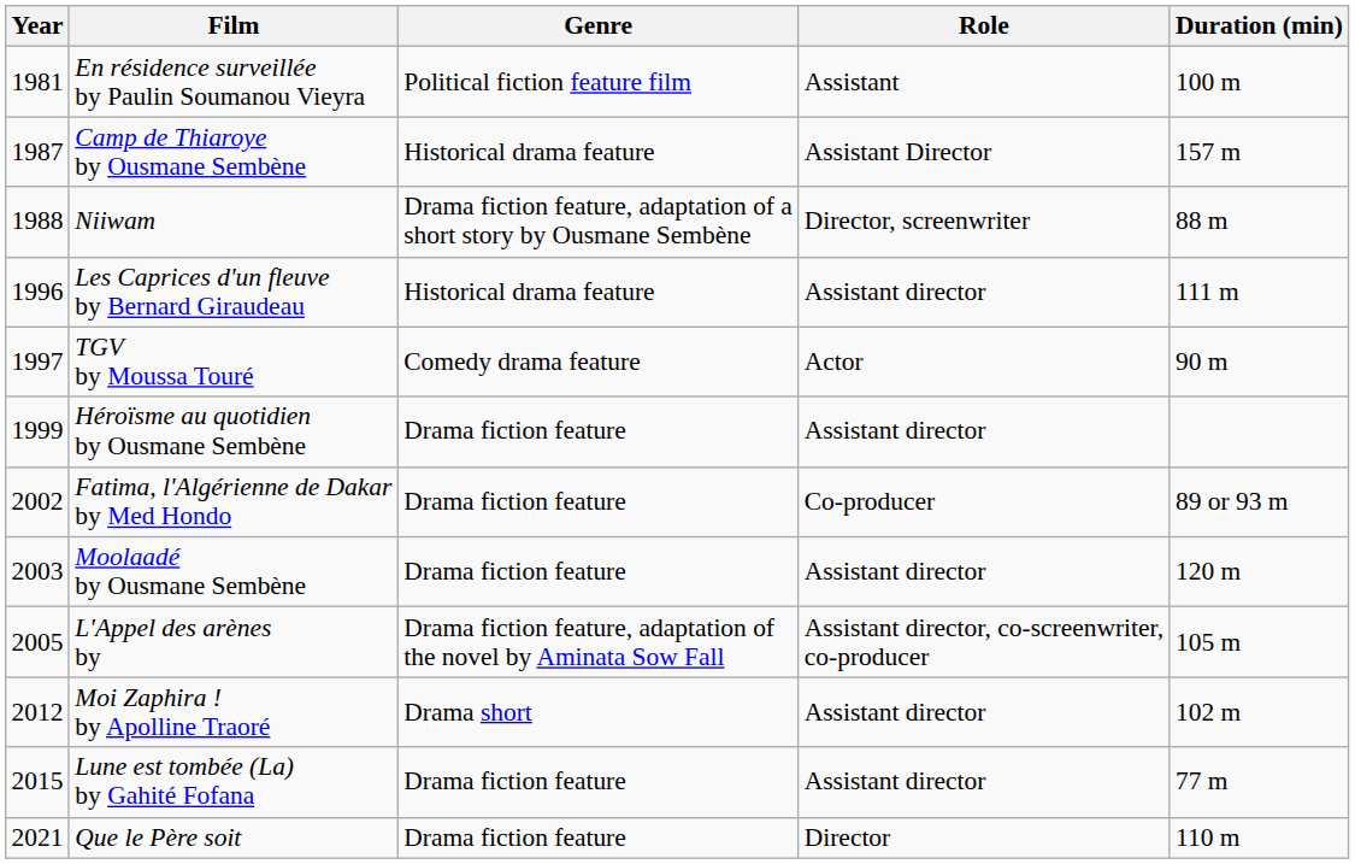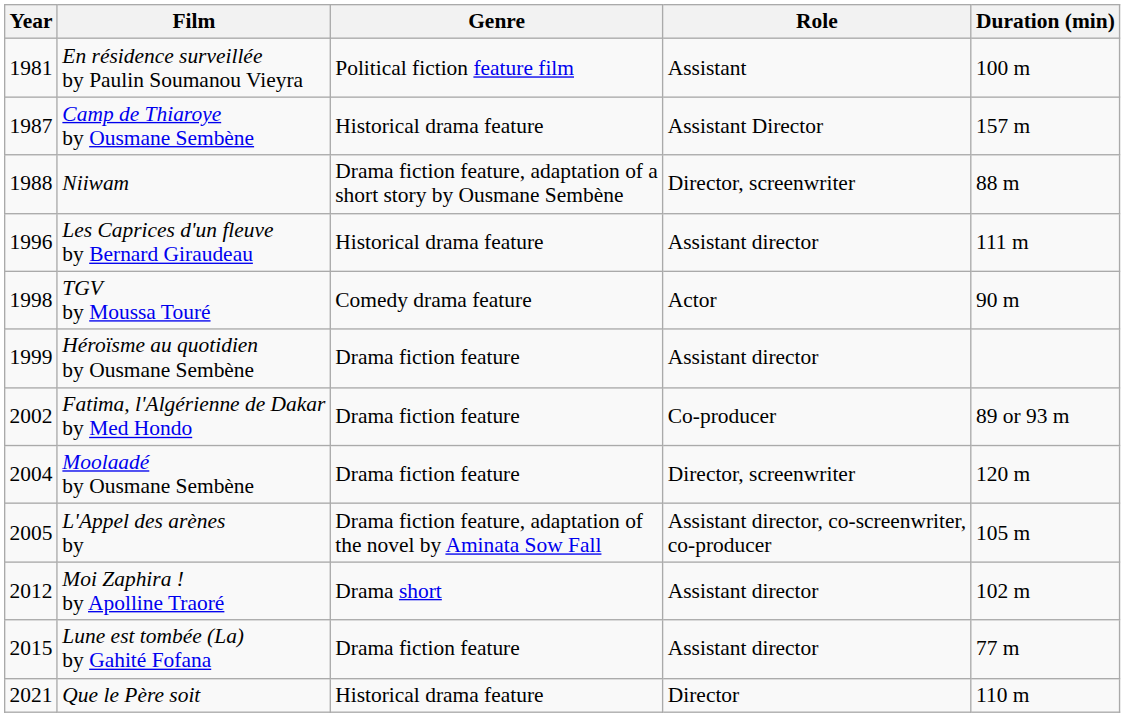TGV by Moussa Touré | Year: 1997 -> 1998
Moolaadé by Ousmane Sembène | Year: 2003 -> 2004
Moolaadé by Ousmane Sembène | Role: Assistant director -> Director, screenwriter
Que le Père soit | Genre: Drama fiction feature -> Historical drama feature
